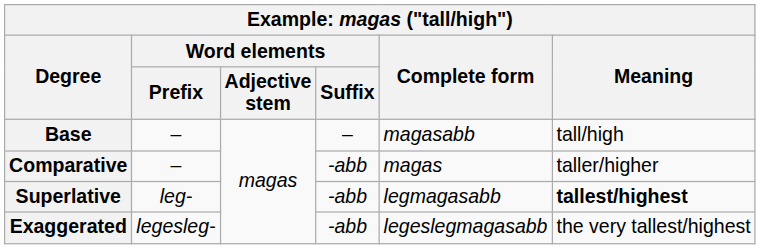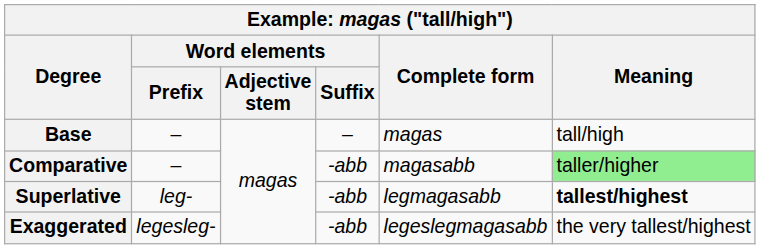Base | Complete form: magasabb -> magas
Comparative | Complete form: magas -> magasabb
Comparative | Meaning: no background -> lightgreen background
